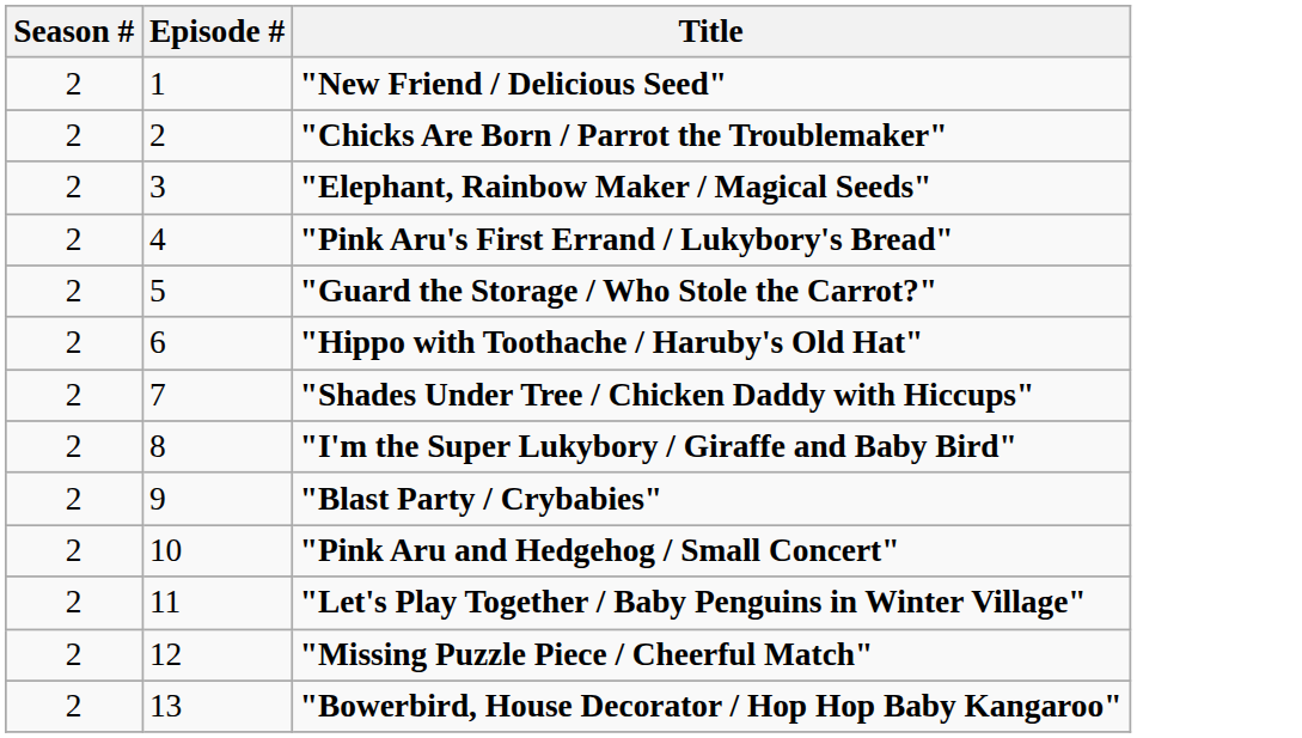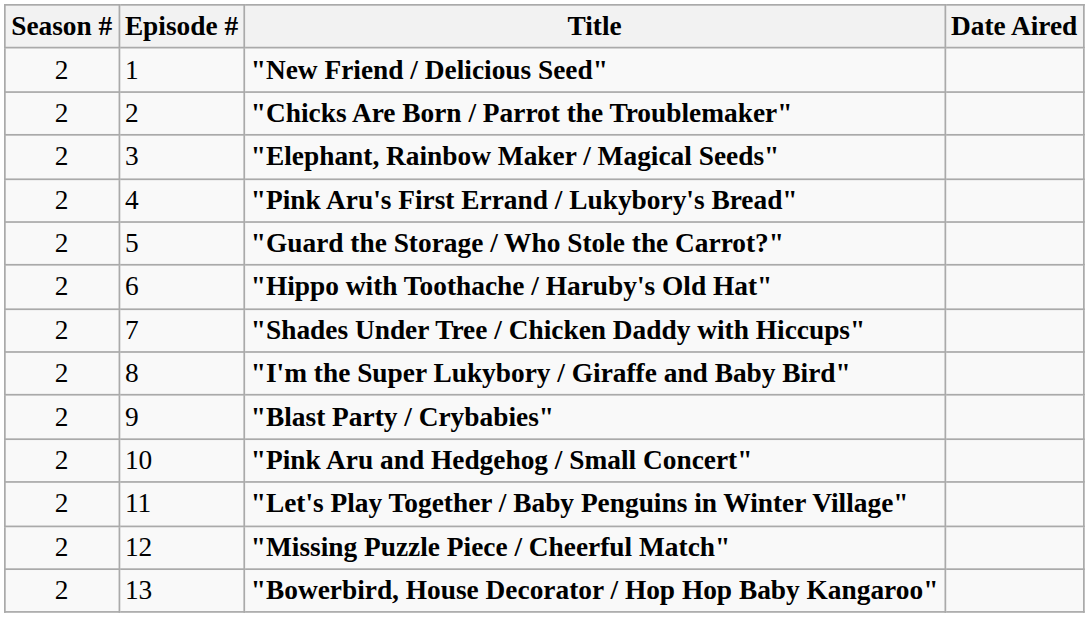+ column: Date Aired
